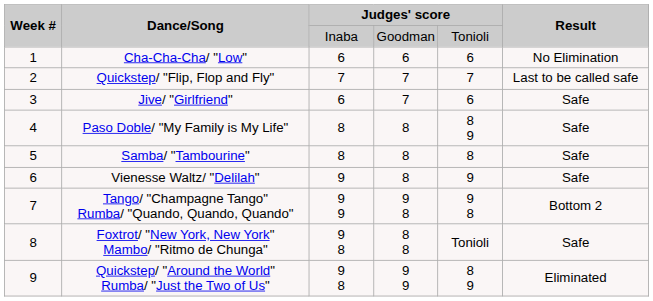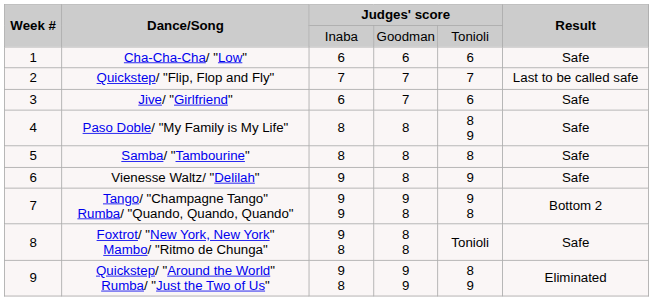Cha-Cha-Cha/ "Low" | Result: No Elimination -> Safe
